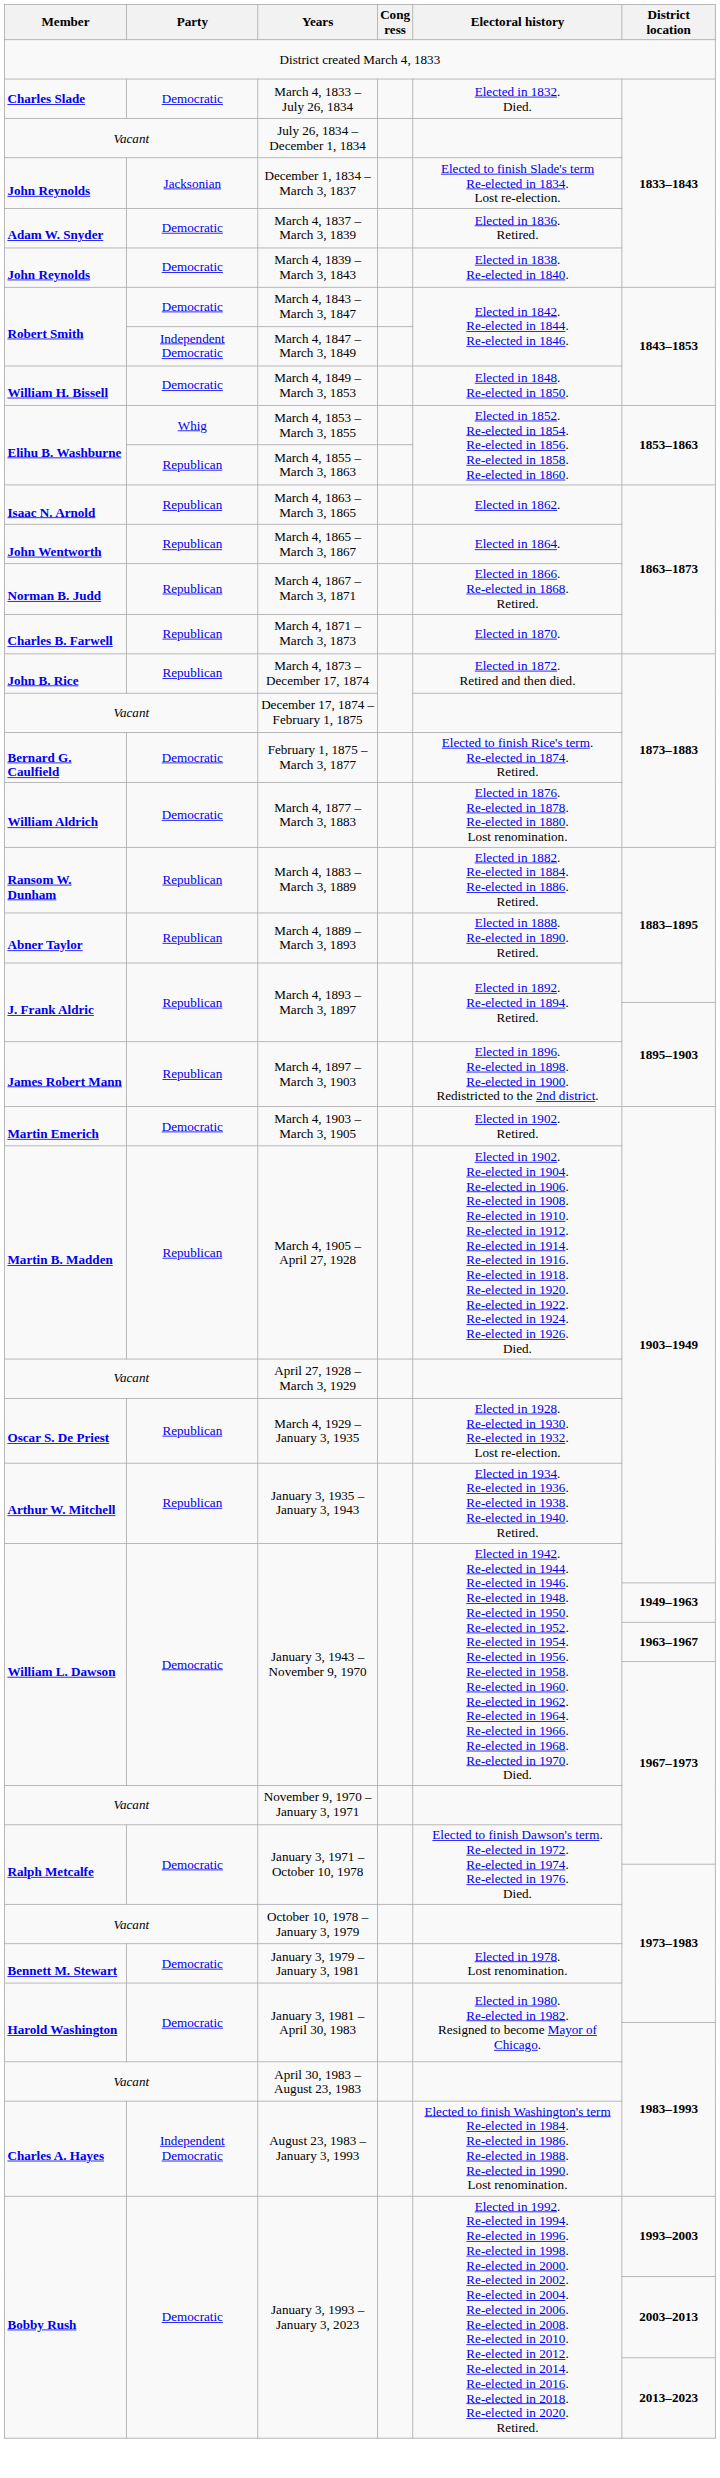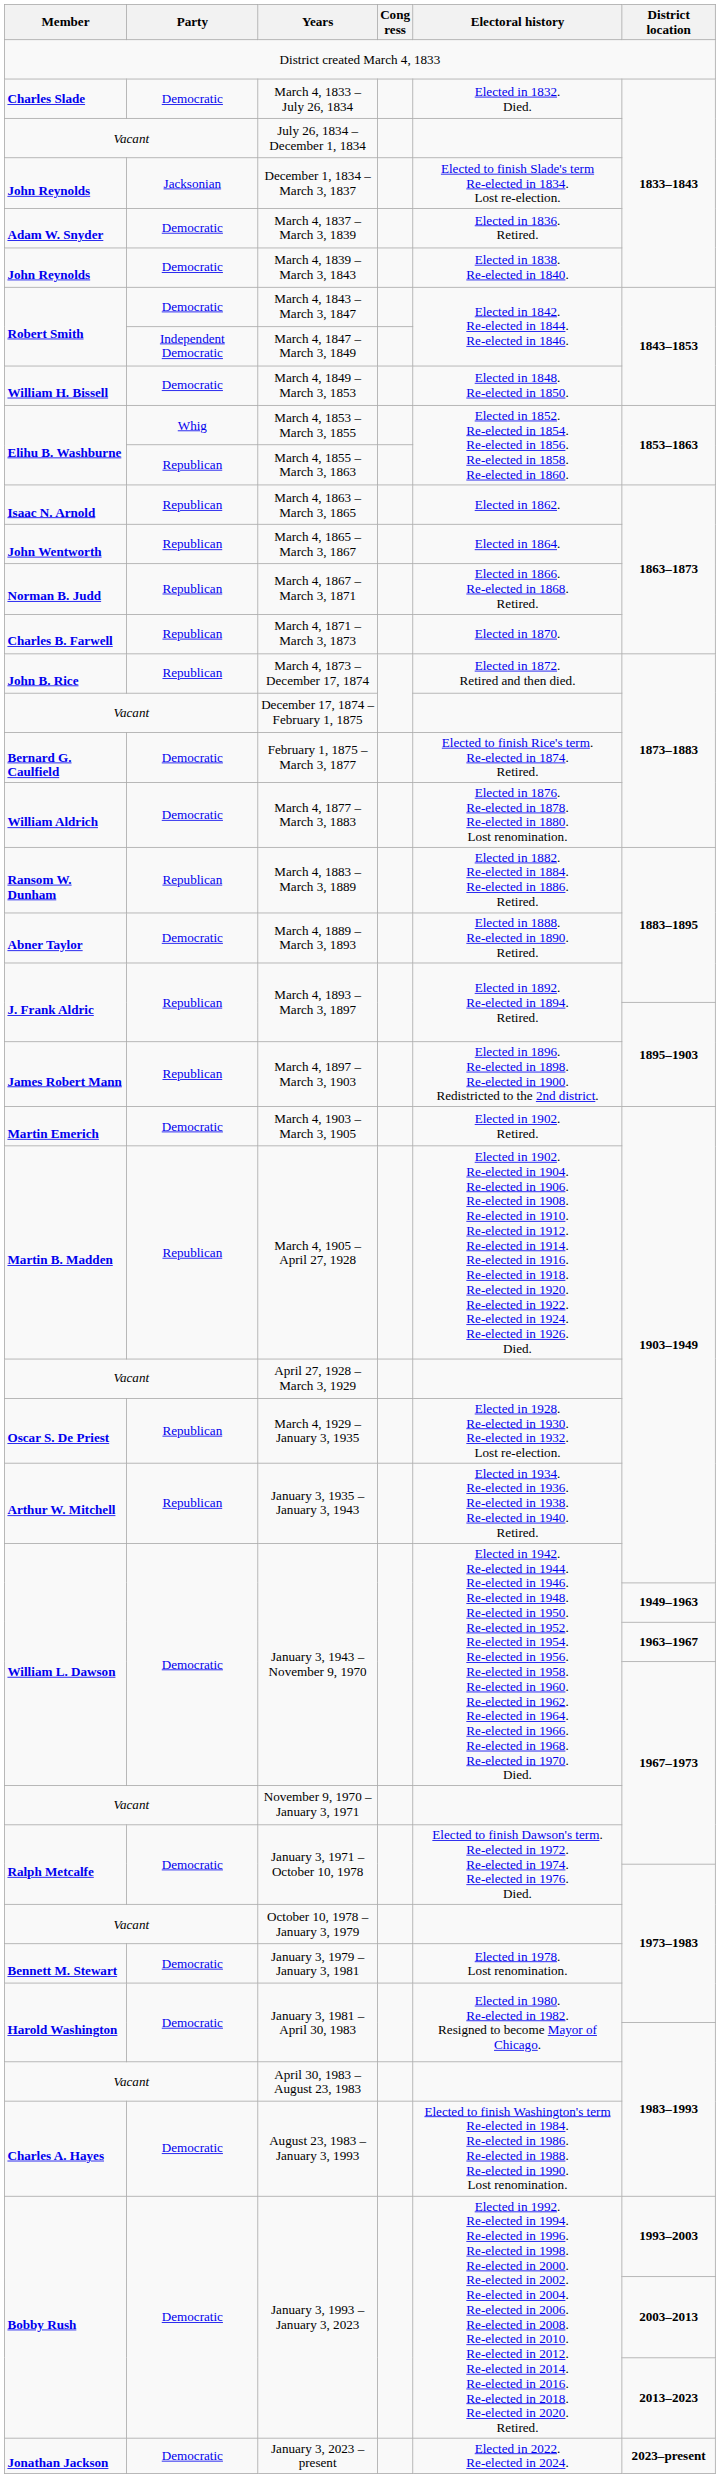March 4, 1889 – March 3, 1893 | Party: Republican -> Democratic
August 23, 1983 – January 3, 1993 | Party: Independent Democratic -> Democratic
+ row: Jonathan Jackson | Democratic | January 3, 2023 – present | Elected in 2022. Re-elected in 2024. | 2023–present
